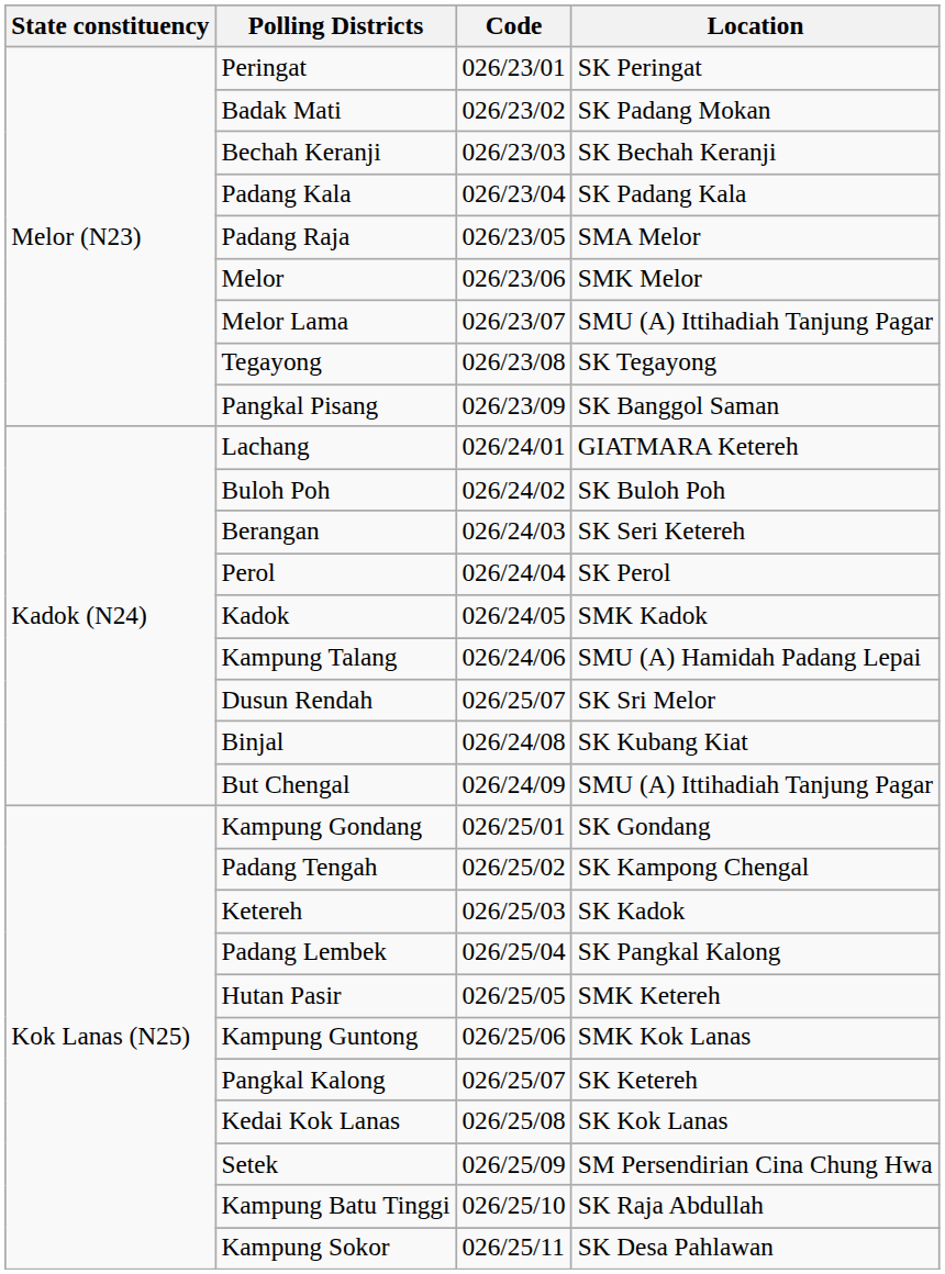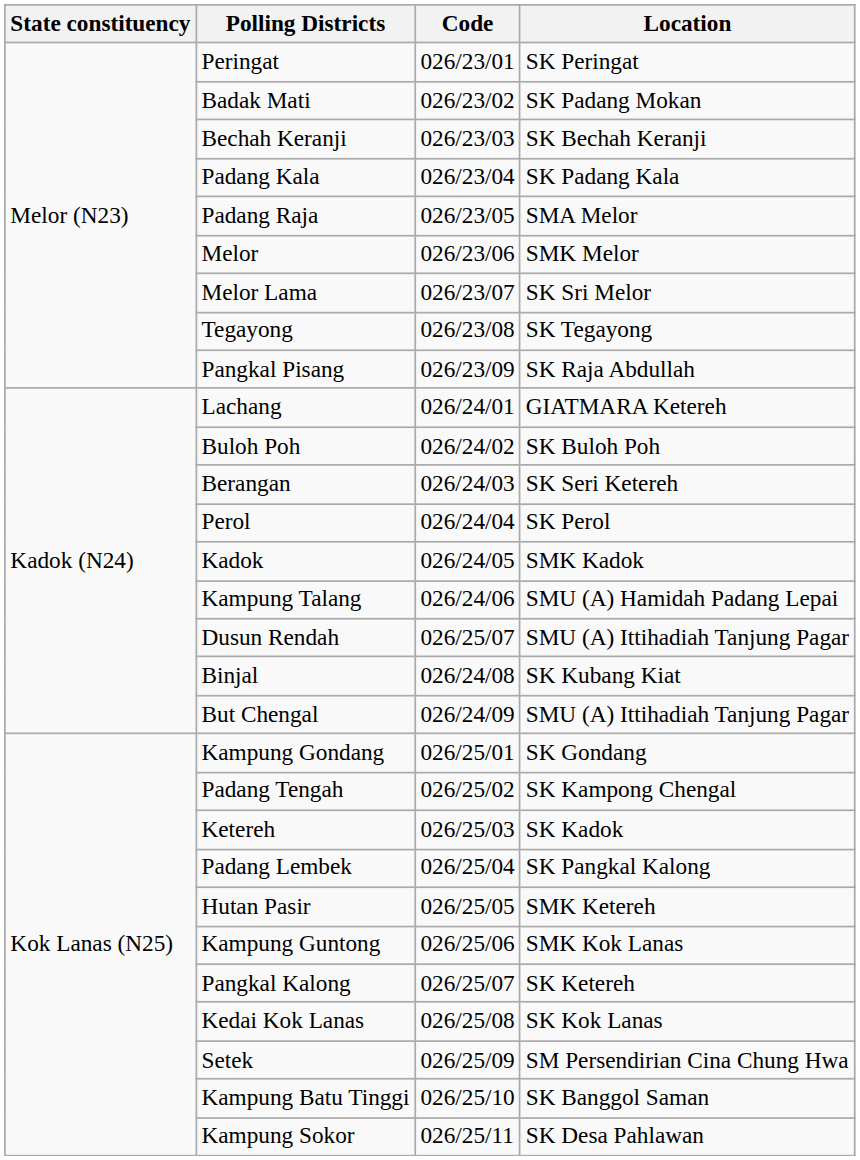Melor Lama | Location: SMU (A) Ittihadiah Tanjung Pagar -> SK Sri Melor
Pangkal Pisang | Location: SK Banggol Saman -> SK Raja Abdullah
Dusun Rendah | Location: SK Sri Melor -> SMU (A) Ittihadiah Tanjung Pagar
Kampung Batu Tinggi | Location: SK Raja Abdullah -> SK Banggol Saman
